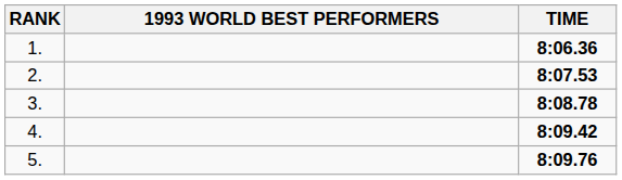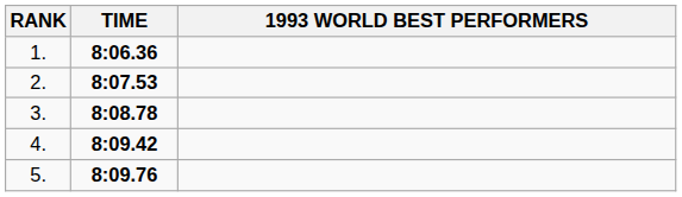columns swapped: 1993 WORLD BEST PERFORMERS <-> TIME
